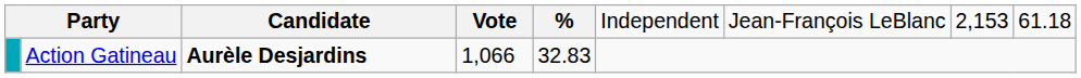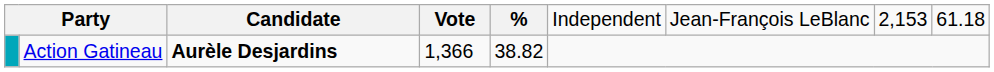Action Gatineau | column 4: 1,066 -> 1,366
Action Gatineau | column 5: 32.83 -> 38.82
